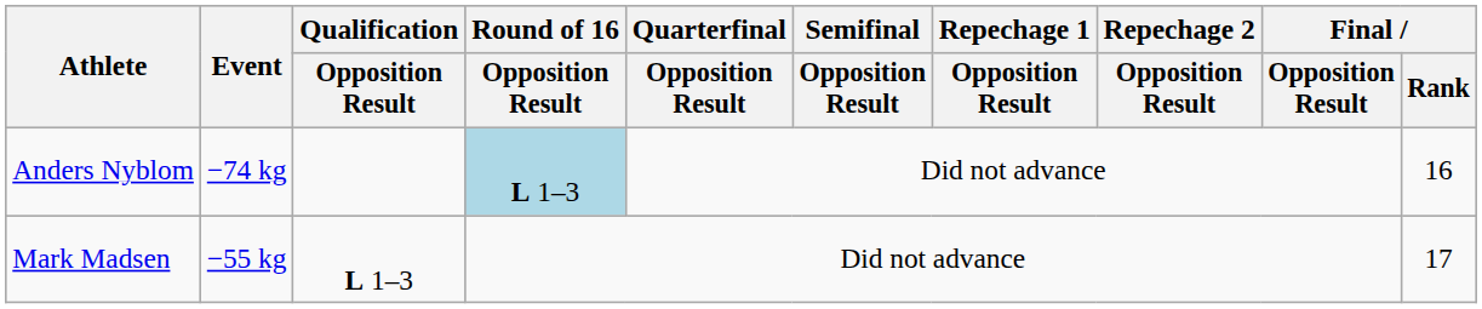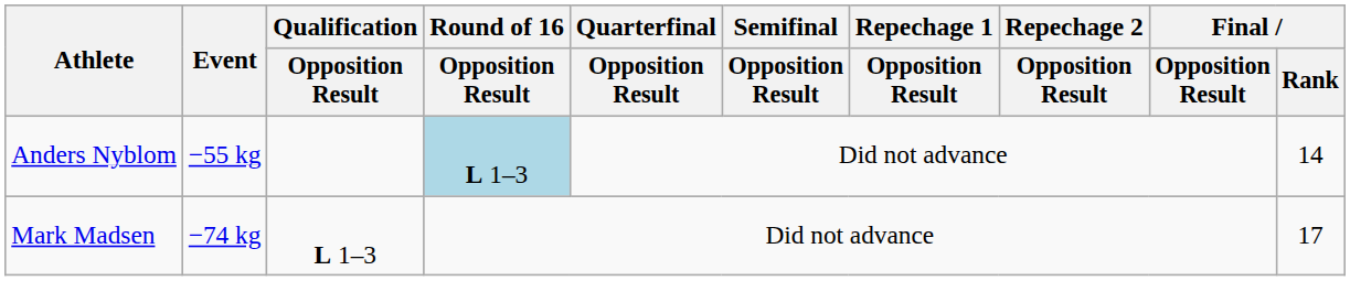Anders Nyblom | Event: −74 kg -> −55 kg
Anders Nyblom | Final / Rank: 16 -> 14
Mark Madsen | Event: −55 kg -> −74 kg
